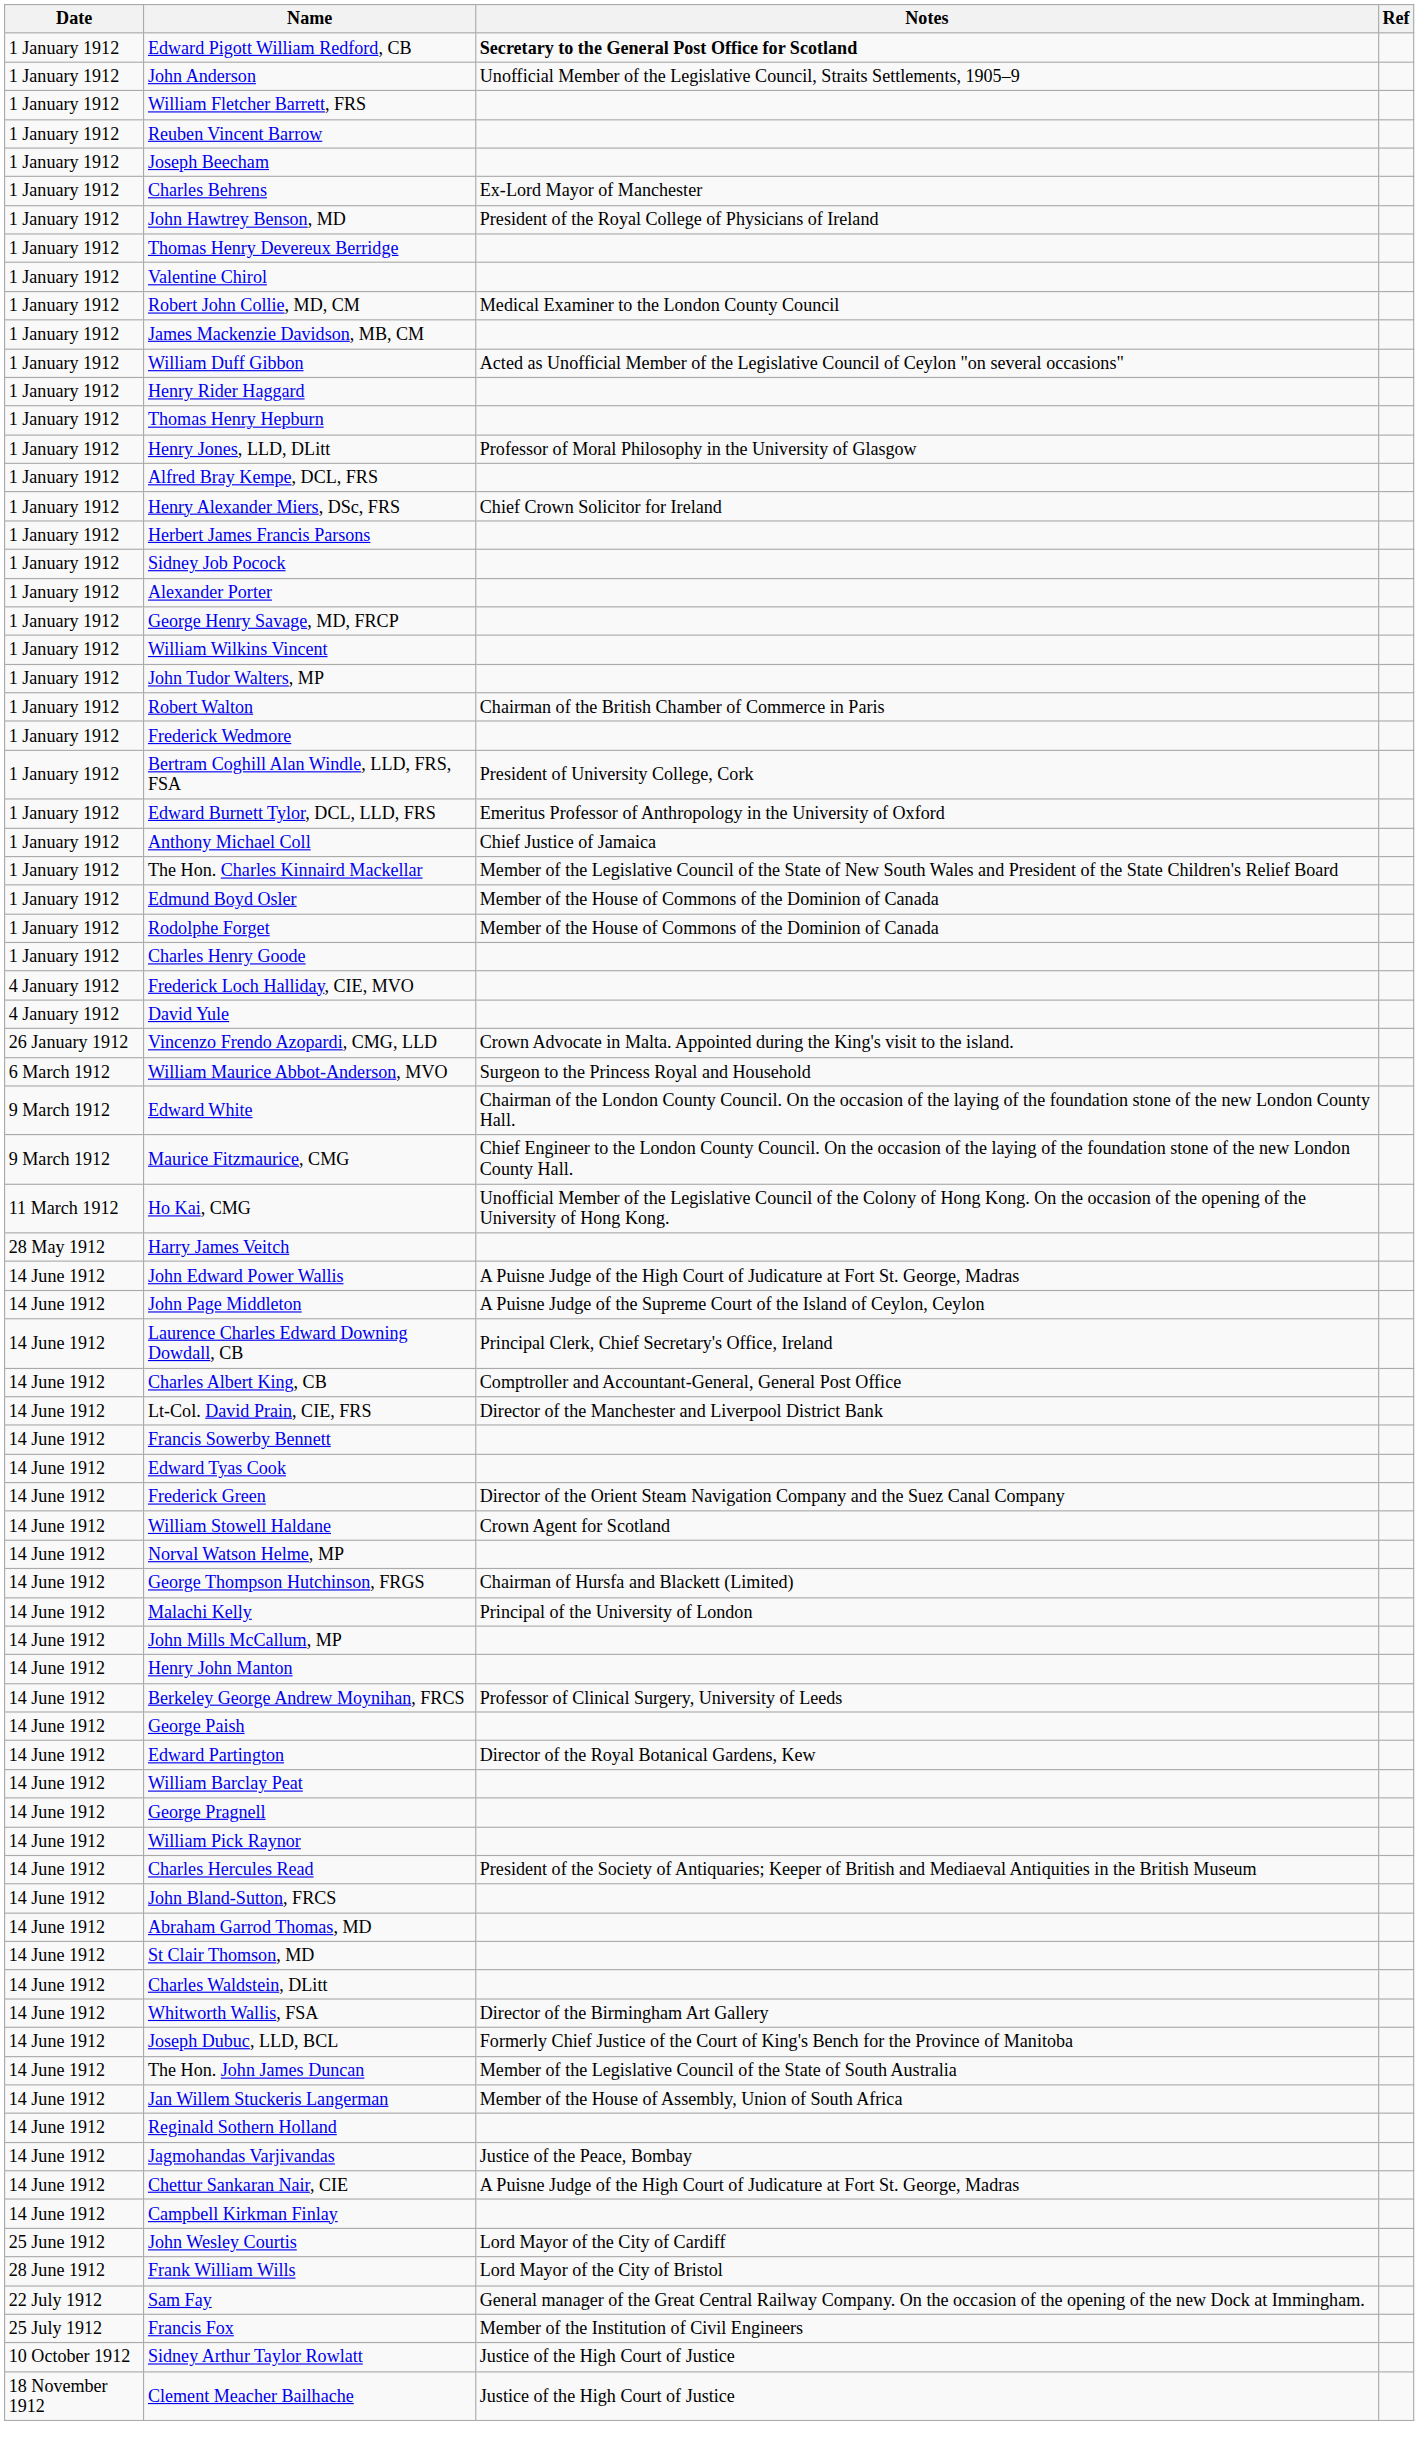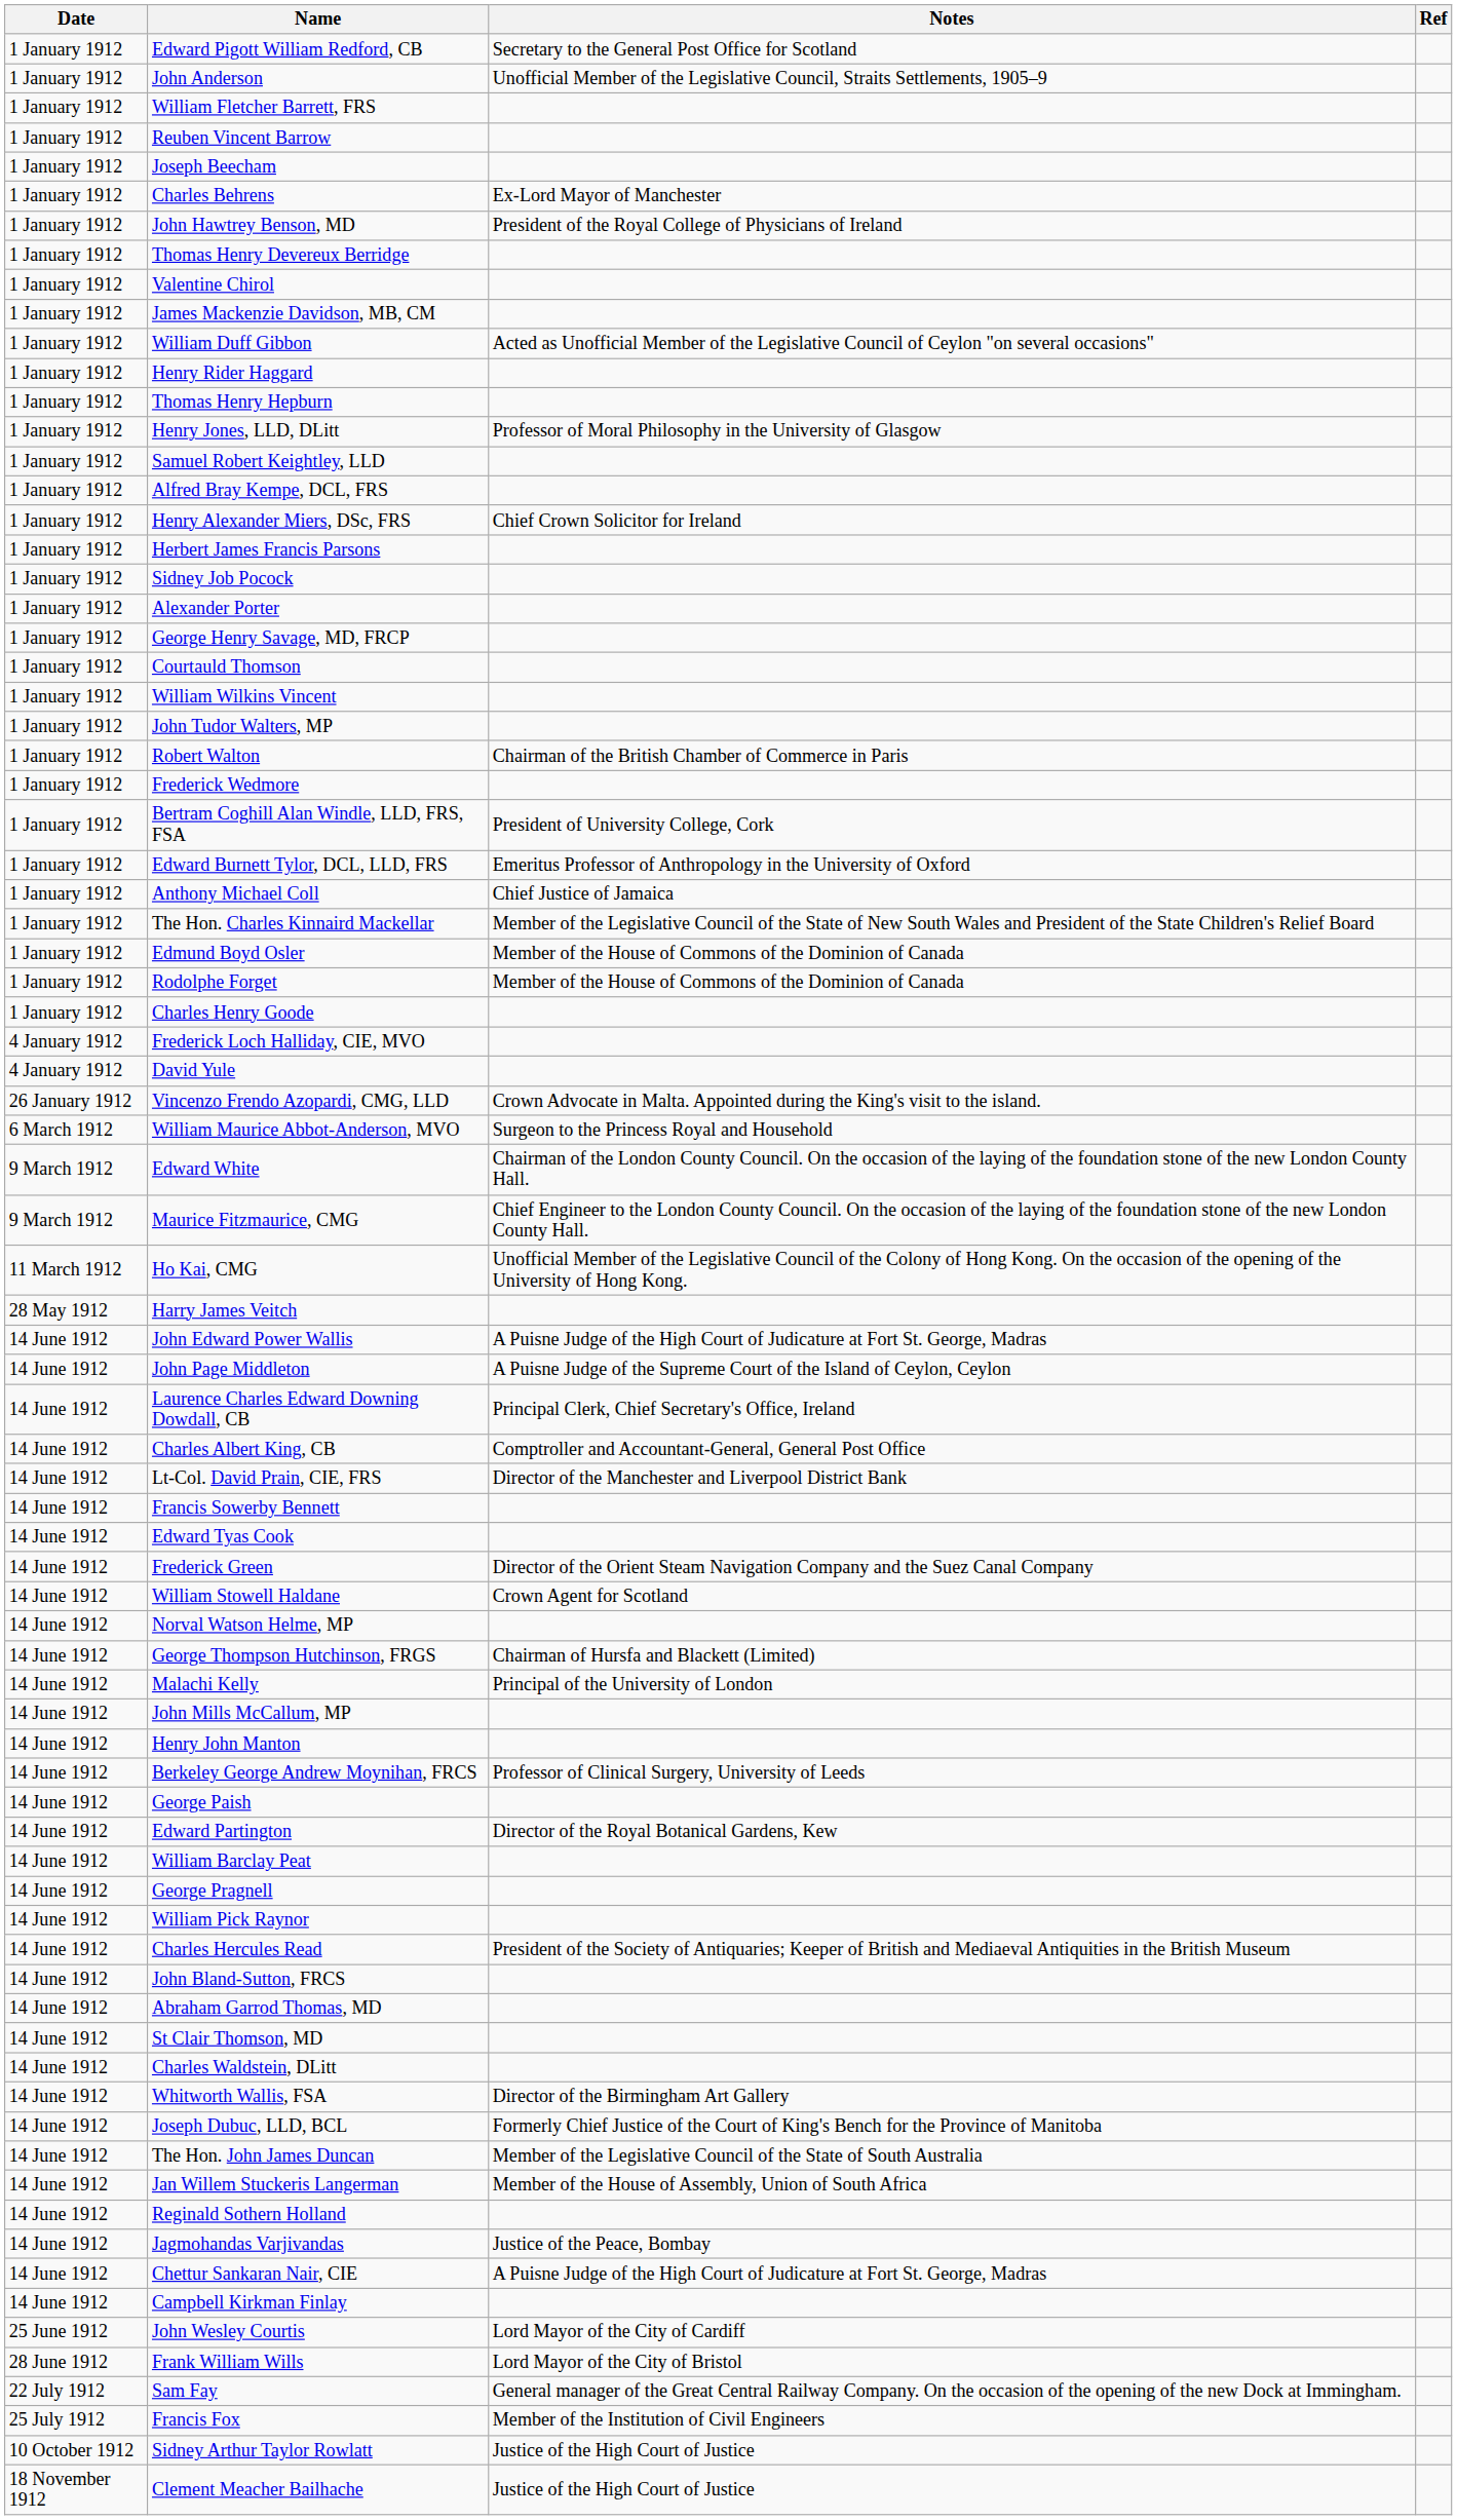Edward Pigott William Redford, CB | Notes: bold -> normal
- row: 1 January 1912 | Robert John Collie, MD, CM | Medical Examiner to the London County Council
+ row: 1 January 1912 | Samuel Robert Keightley, LLD
+ row: 1 January 1912 | Courtauld Thomson
